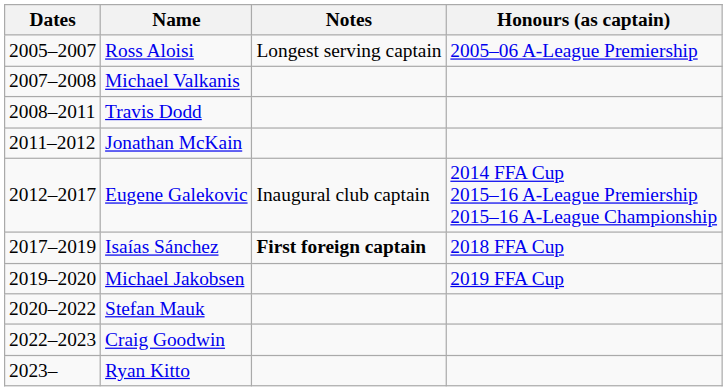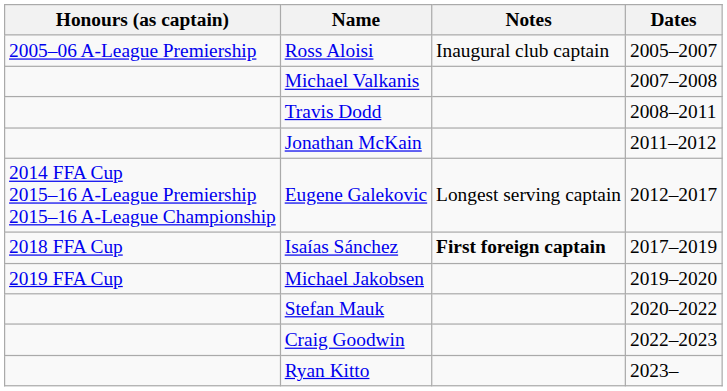columns swapped: Dates <-> Honours (as captain)
Ross Aloisi | Notes: Longest serving captain -> Inaugural club captain
Eugene Galekovic | Notes: Inaugural club captain -> Longest serving captain
